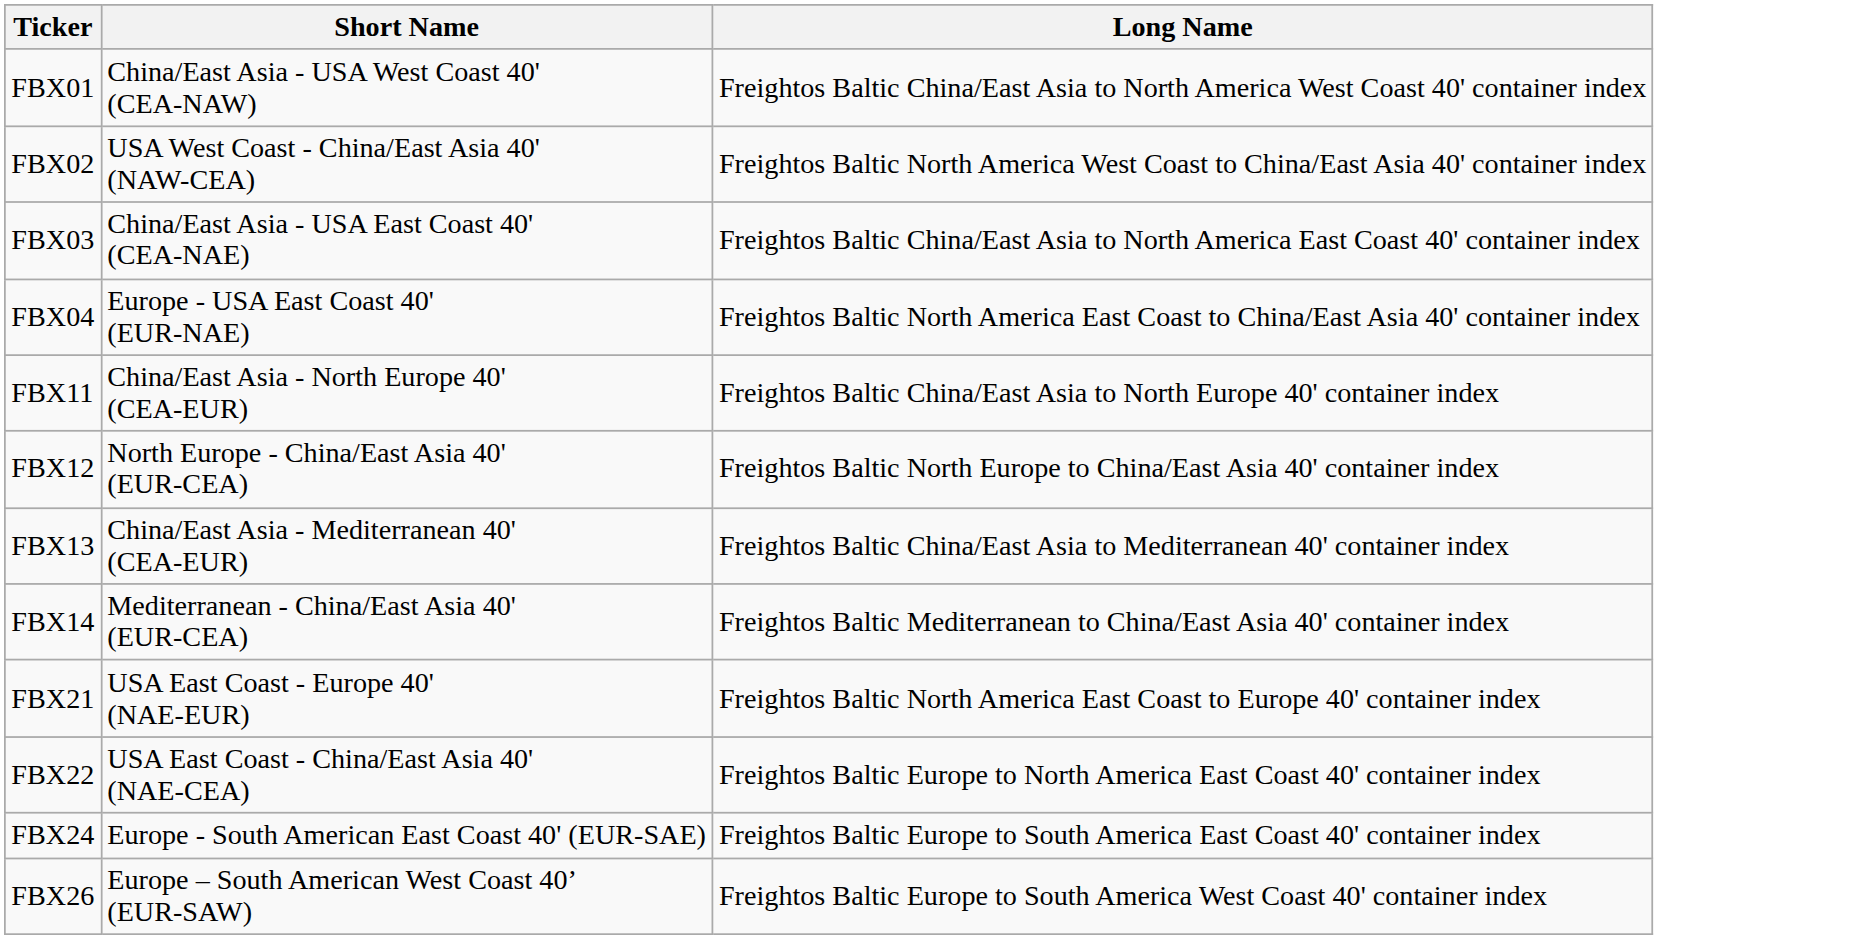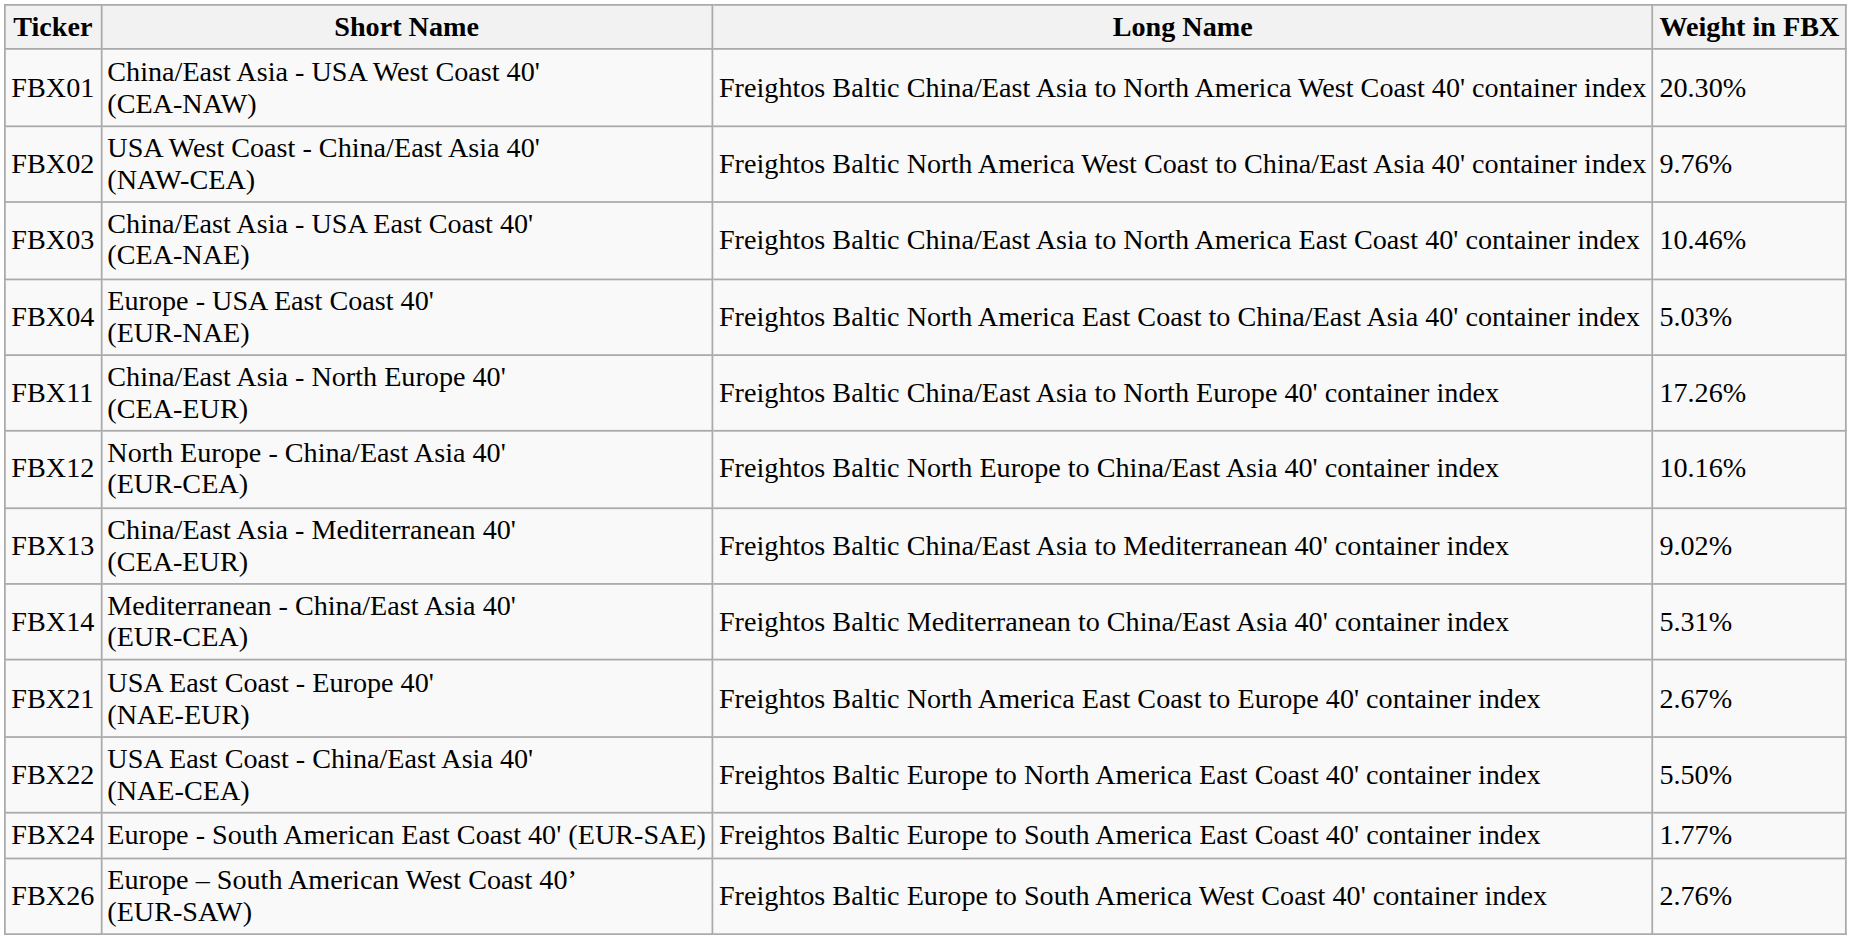+ column: Weight in FBX | 20.30% | 9.76% | 10.46% | 5.03% | 17.26% | 10.16% | 9.02% | 5.31% | 2.67% | 5.50% | 1.77% | 2.76%
